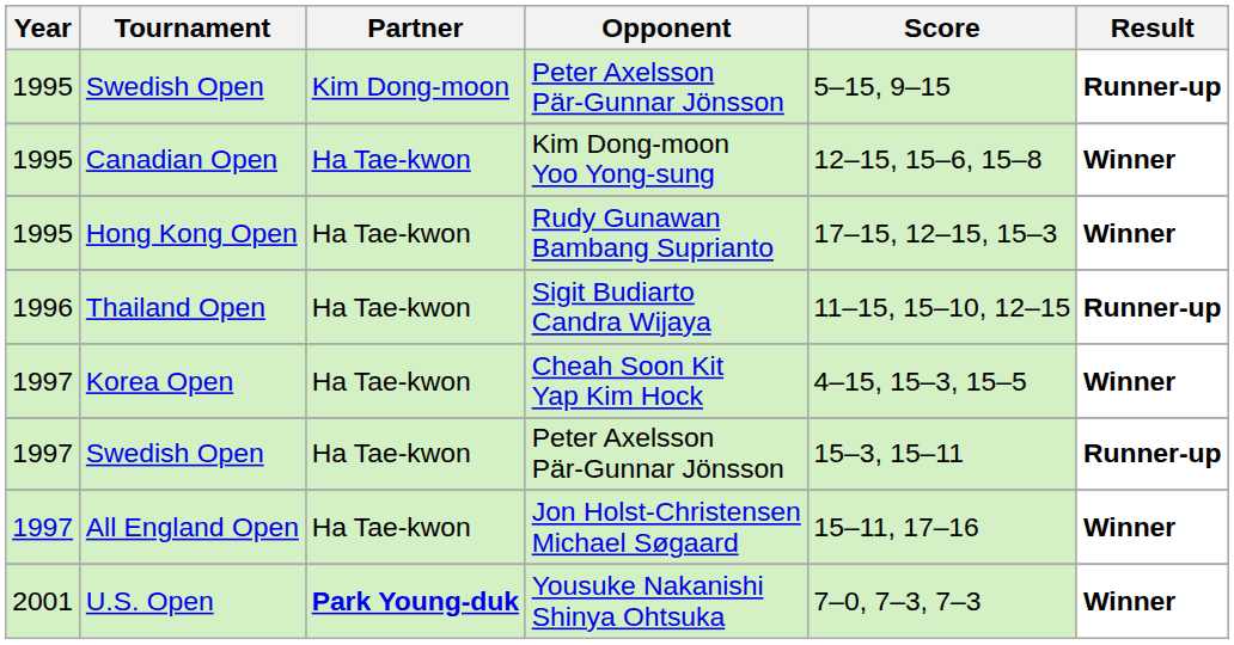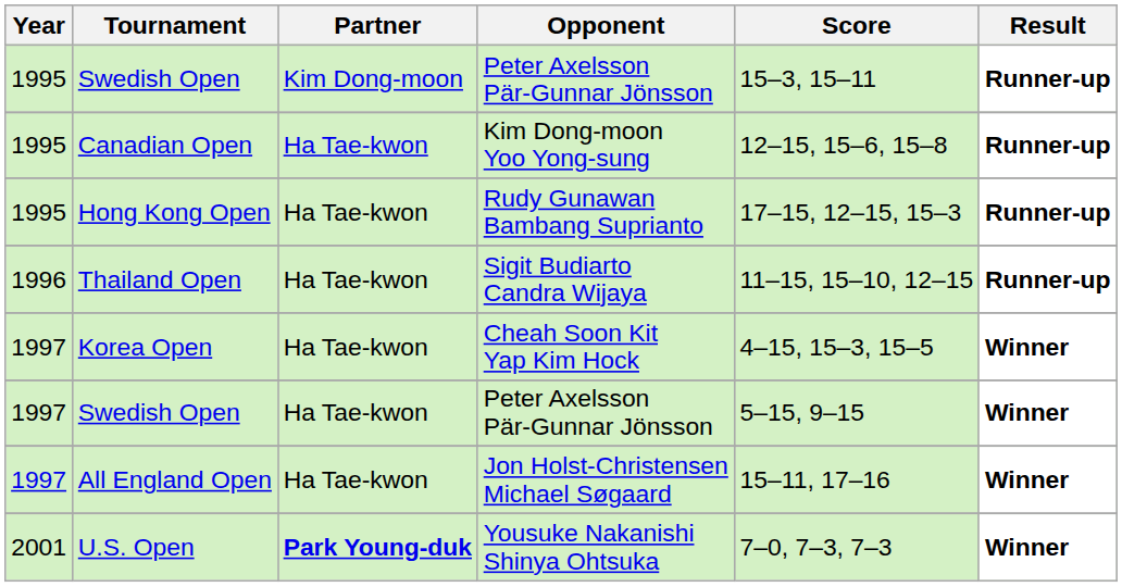1995 / Swedish Open | Score: 5–15, 9–15 -> 15–3, 15–11
Canadian Open | Result: Winner -> Runner-up
Hong Kong Open | Result: Winner -> Runner-up
1997 / Swedish Open | Score: 15–3, 15–11 -> 5–15, 9–15
1997 / Swedish Open | Result: Runner-up -> Winner
